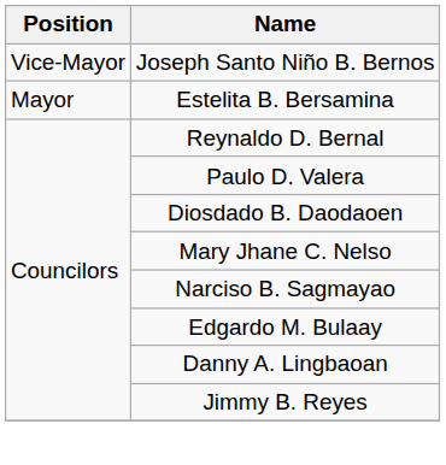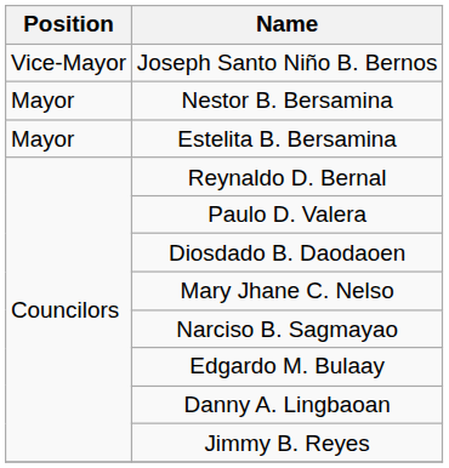+ row: Mayor | Nestor B. Bersamina
